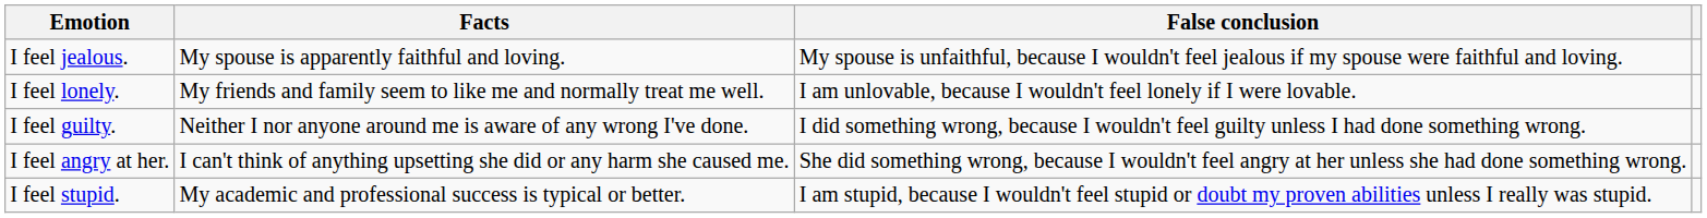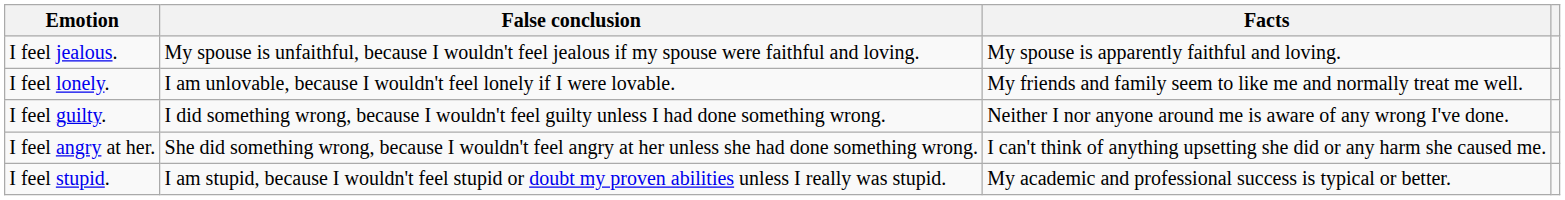columns swapped: Facts <-> False conclusion
